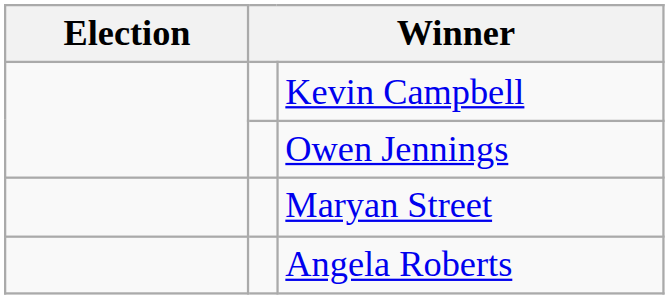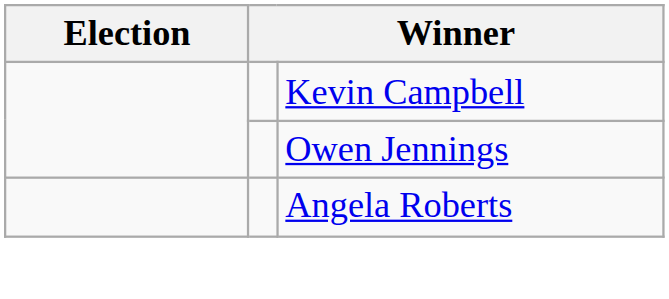- row: Maryan Street
